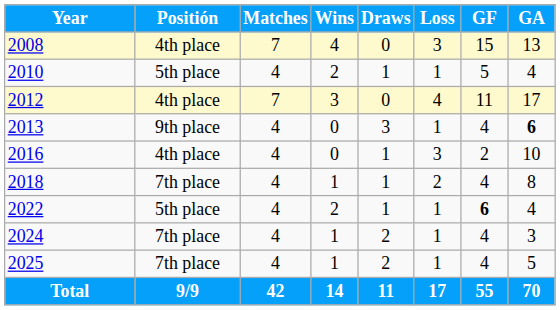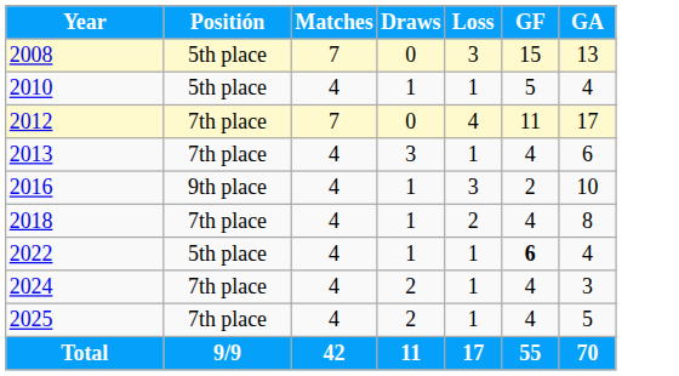- column: Wins | 4 | 2 | 3 | 0 | 0 | 1 | 2 | 1 | 1 | 14
2008 | Positión: 4th place -> 5th place
2012 | Positión: 4th place -> 7th place
2013 | Positión: 9th place -> 7th place
2013 | GA: bold -> normal
2016 | Positión: 4th place -> 9th place
